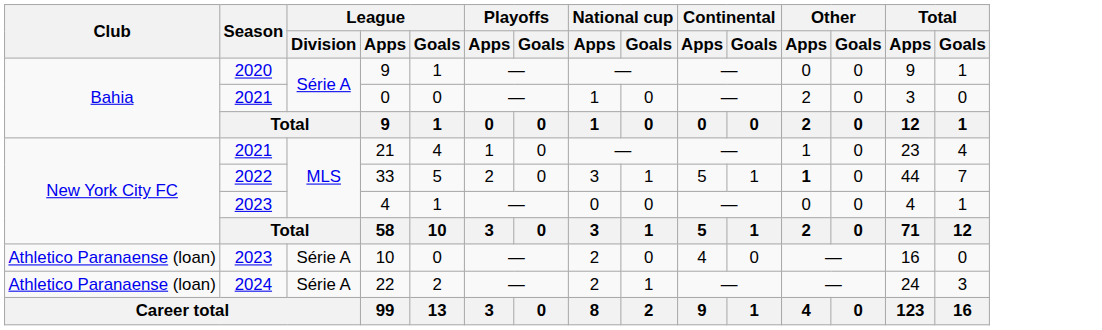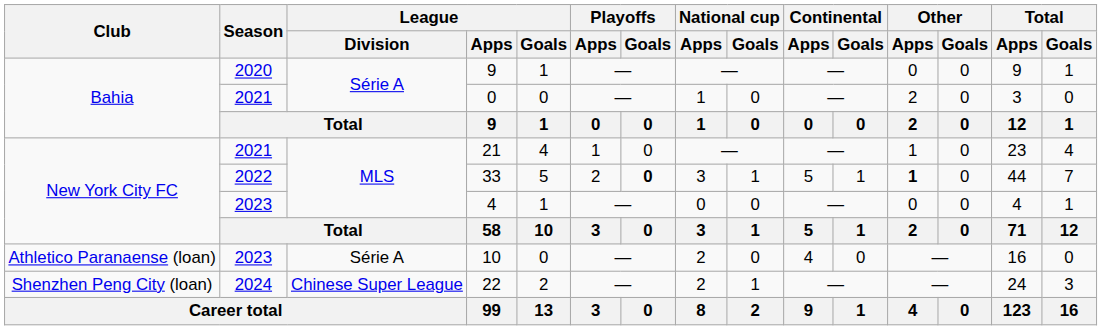33 | Playoffs / Goals: normal -> bold
22 | Club: Athletico Paranaense (loan) -> Shenzhen Peng City (loan)
22 | League / Division: Série A -> Chinese Super League
